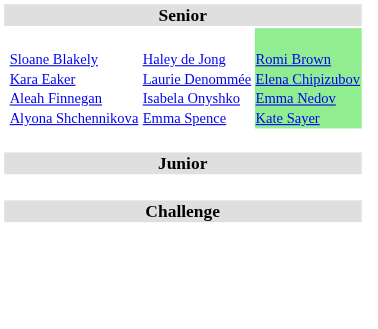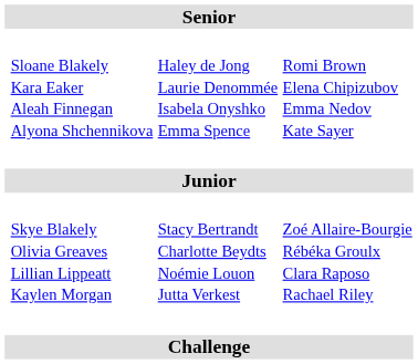Sloane Blakely Kara Eaker Aleah Finnegan Alyona Shchennikova | column 4: lightgreen background -> no background
+ row: Skye Blakely Olivia Greaves Lillian Lippeatt Kaylen Morgan | Stacy Bertrandt Charlotte Beydts Noémie Louon Jutta Verkest | Zoé Allaire-Bourgie Rébéka Groulx Clara Raposo Rachael Riley
